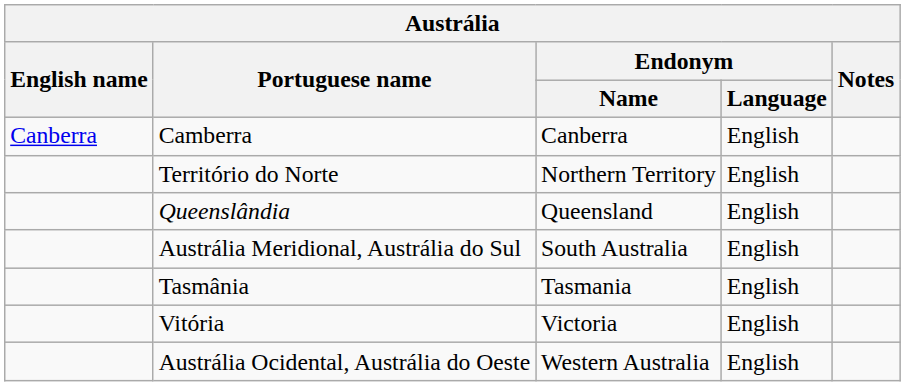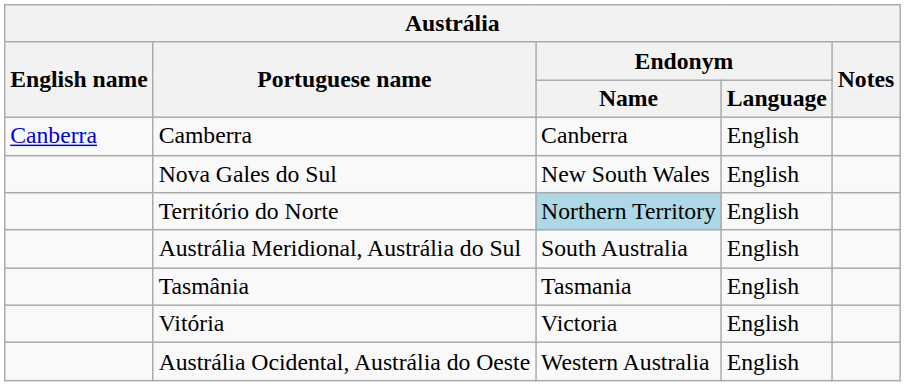+ row: Nova Gales do Sul | New South Wales | English
Território do Norte | Endonym / Name: no background -> lightblue background
- row: Queenslândia | Queensland | English
